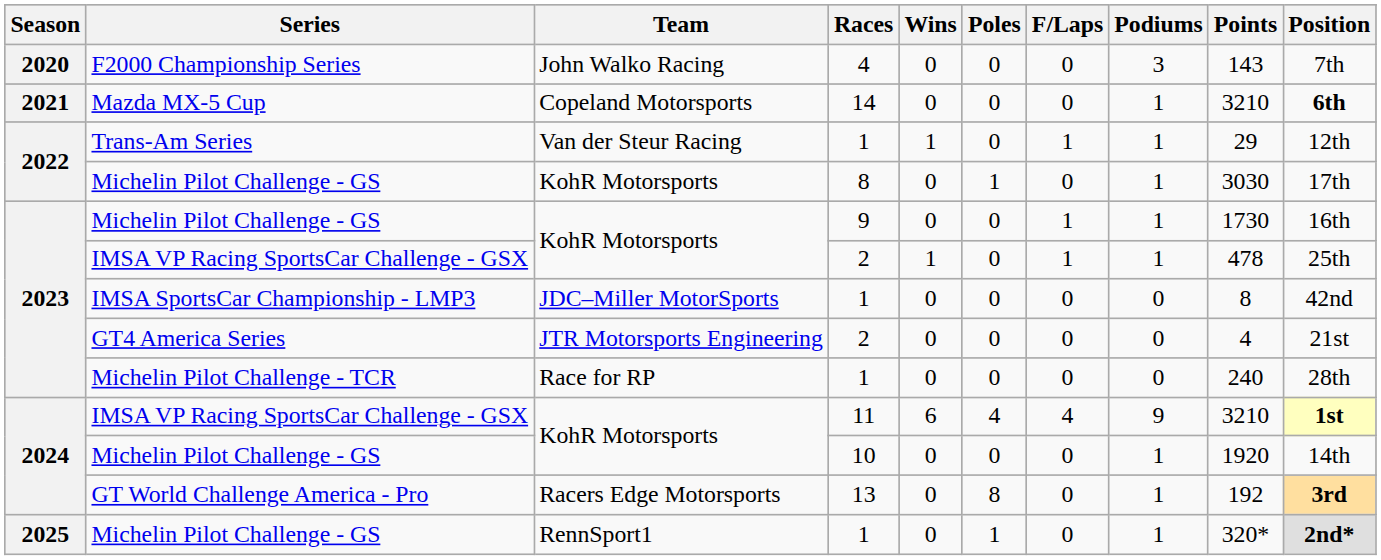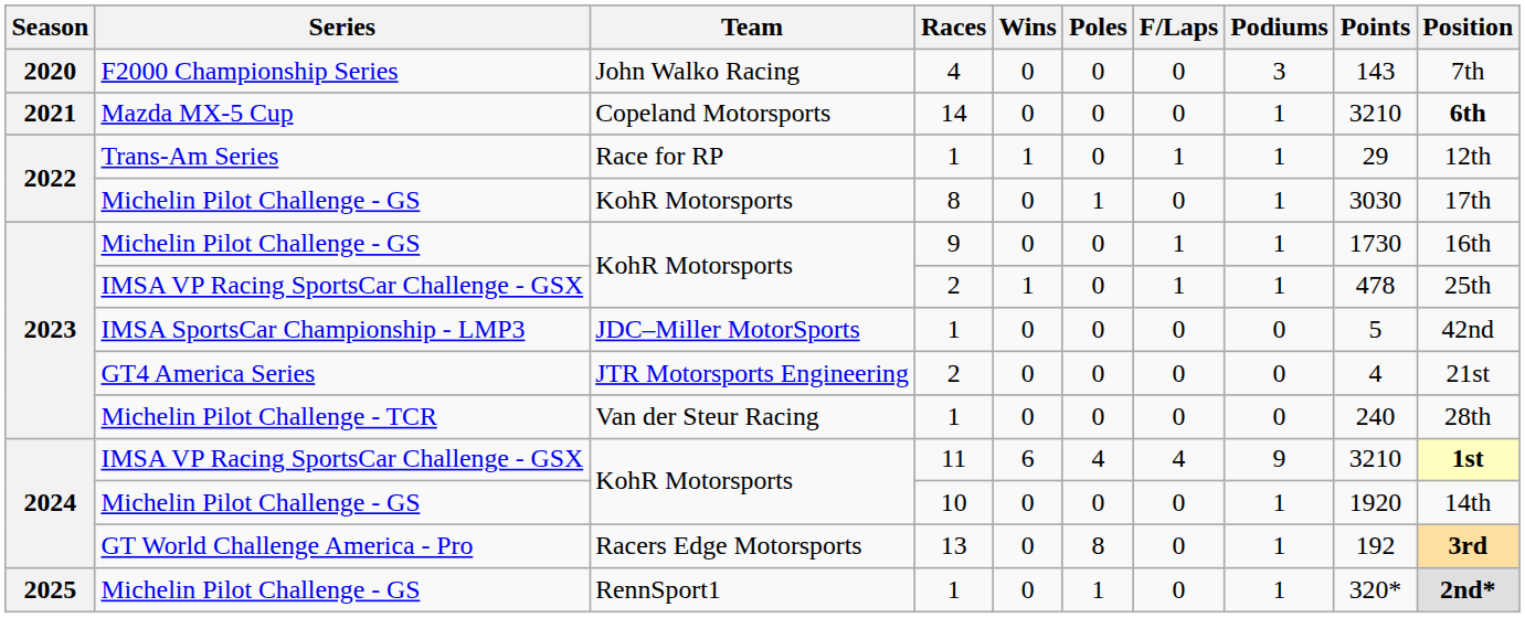Trans-Am Series | Team: Van der Steur Racing -> Race for RP
IMSA SportsCar Championship - LMP3 | Points: 8 -> 5
Michelin Pilot Challenge - TCR | Team: Race for RP -> Van der Steur Racing
